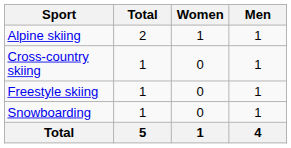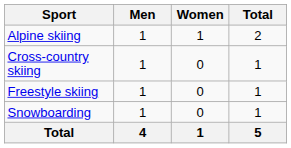columns swapped: Men <-> Total
